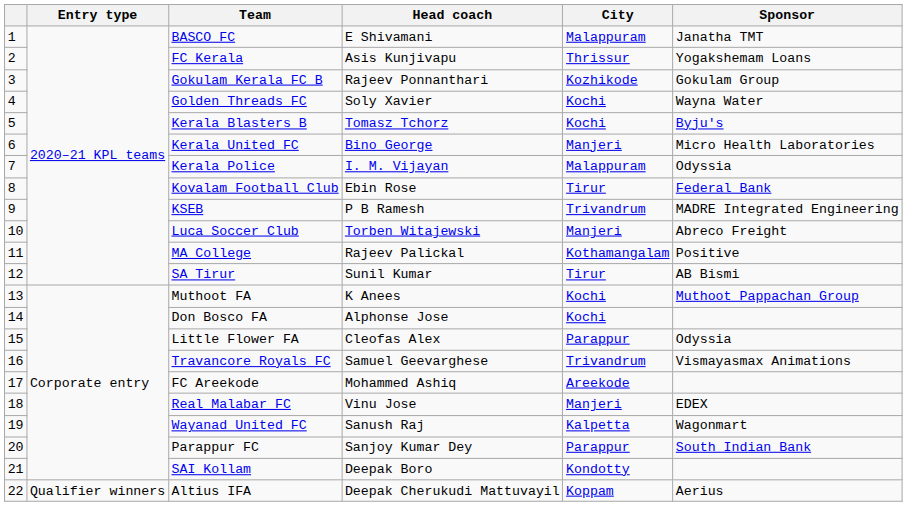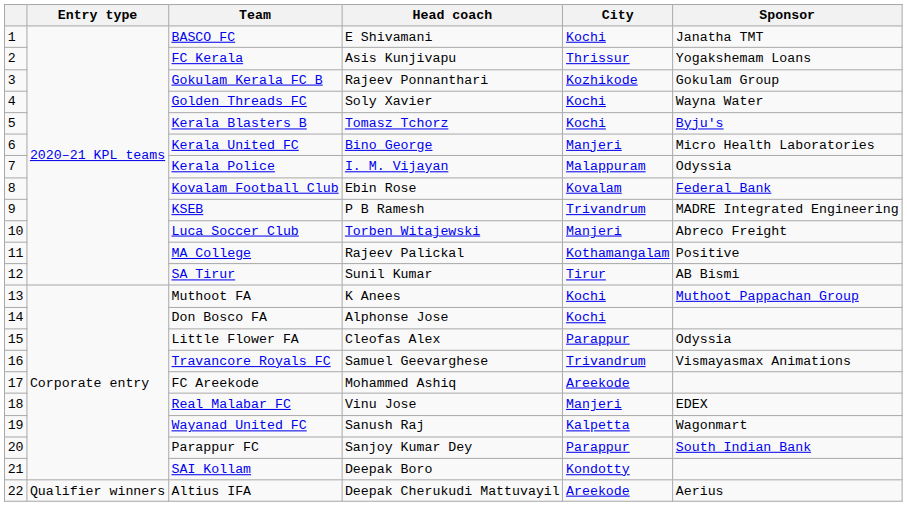BASCO FC | City: Malappuram -> Kochi
Kovalam Football Club | City: Tirur -> Kovalam
Altius IFA | City: Koppam -> Areekode
